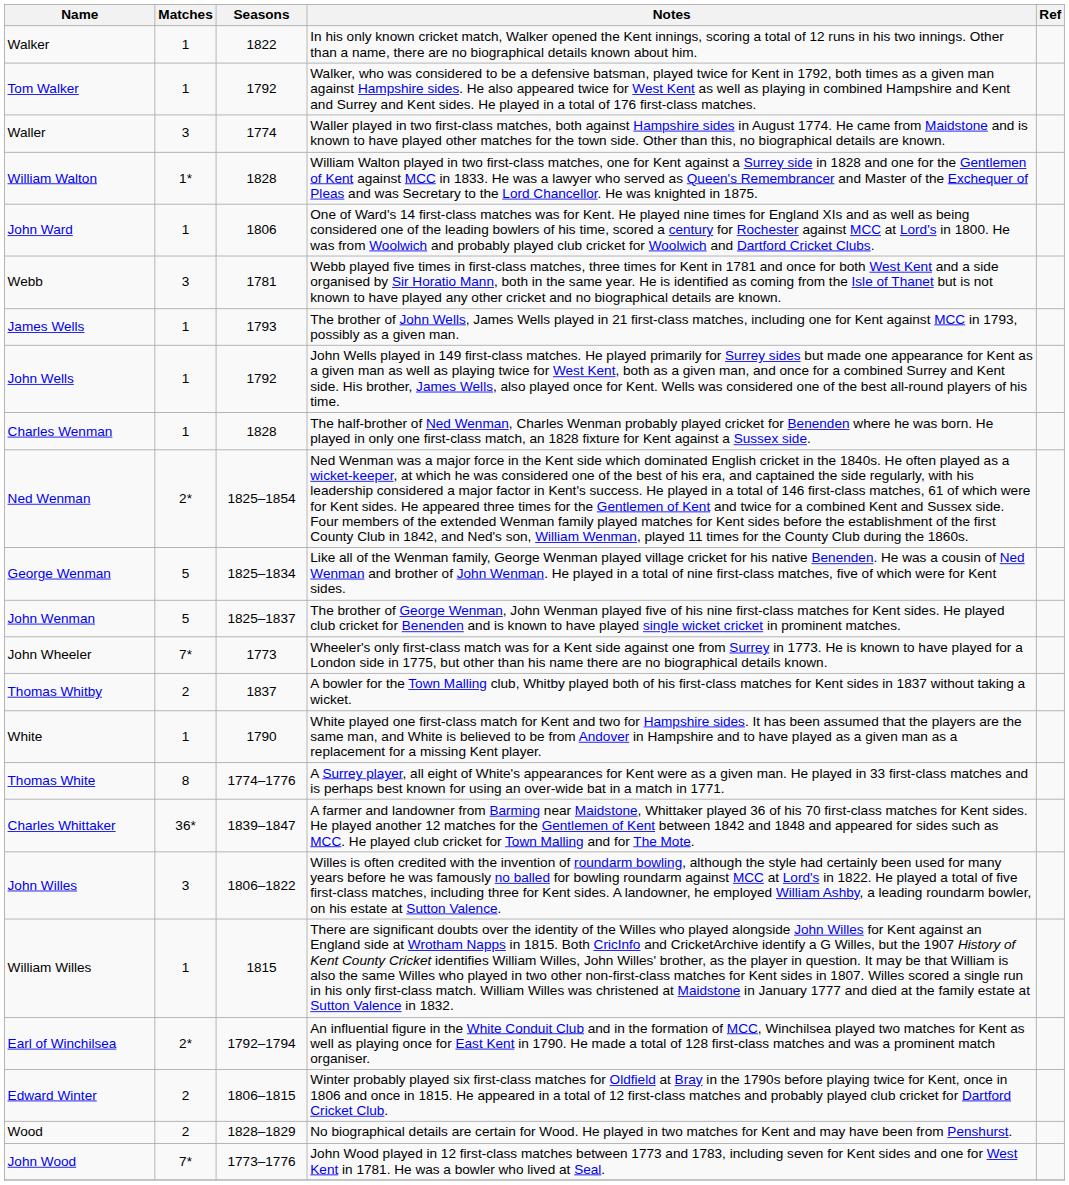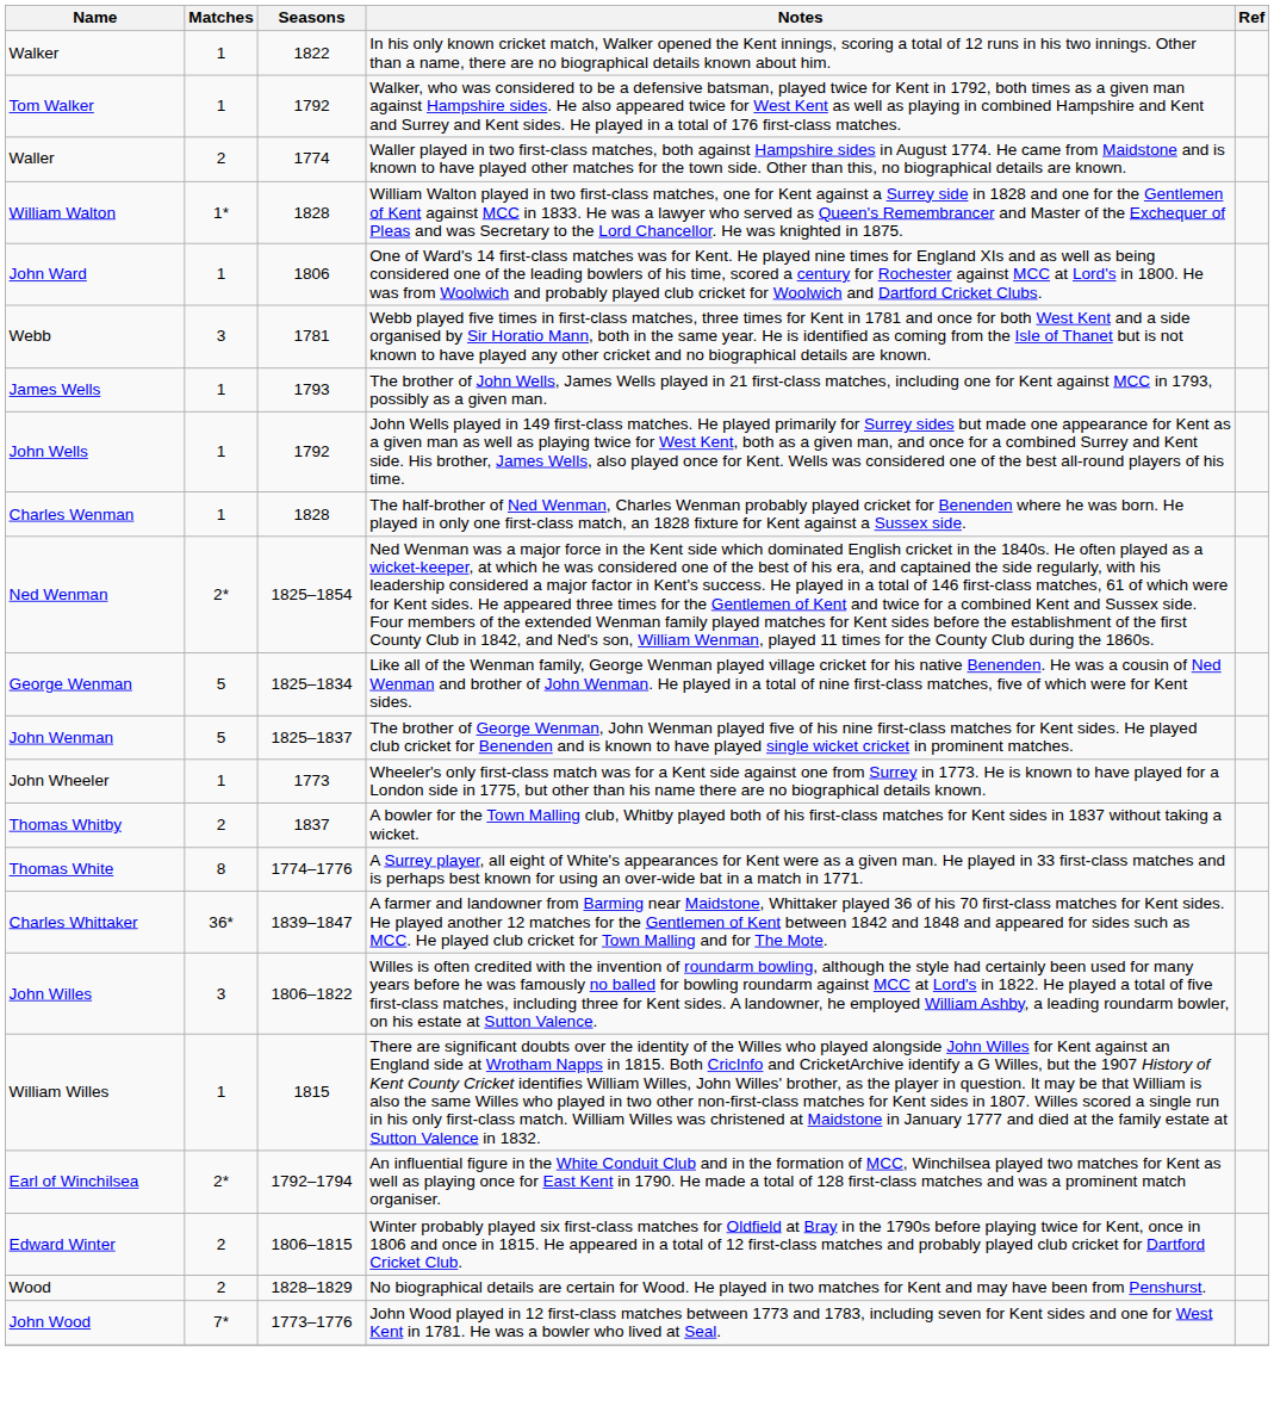Waller | Matches: 3 -> 2
John Wheeler | Matches: 7* -> 1
- row: White | 1 | 1790 | White played one first-class match for Kent and two for Hampshire sides. It has been assumed that the players are the same man, and White is believed to be from Andover in Hampshire and to have played as a given man as a replacement for a missing Kent player.
